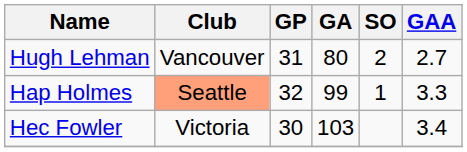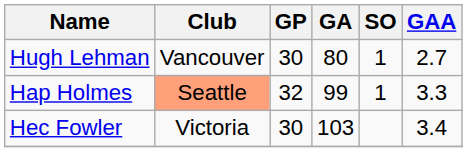Hugh Lehman | GP: 31 -> 30
Hugh Lehman | SO: 2 -> 1
